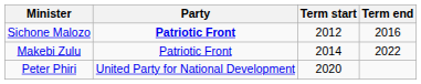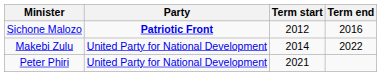Makebi Zulu | Party: Patriotic Front -> United Party for National Development
Peter Phiri | Term start: 2020 -> 2021
